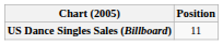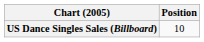US Dance Singles Sales (Billboard) | Position: 11 -> 10
